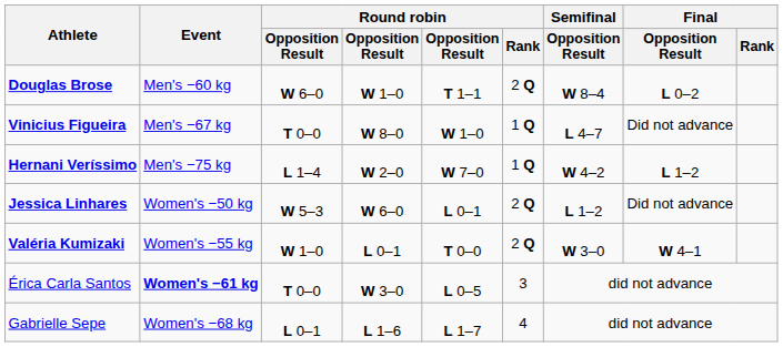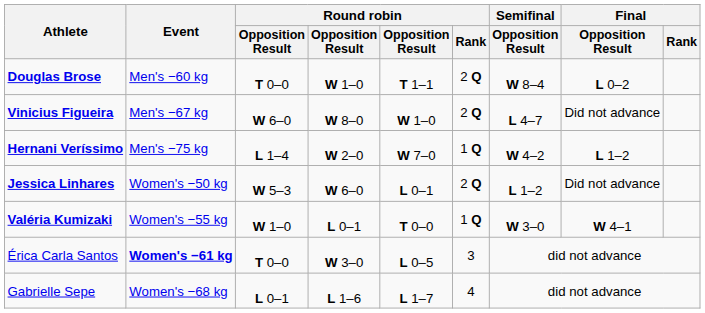Douglas Brose | column 3: W 6–0 -> T 0–0
Vinicius Figueira | column 3: T 0–0 -> W 6–0
Vinicius Figueira | Round robin / Rank: 1 Q -> 2 Q
Valéria Kumizaki | Round robin / Rank: 2 Q -> 1 Q
